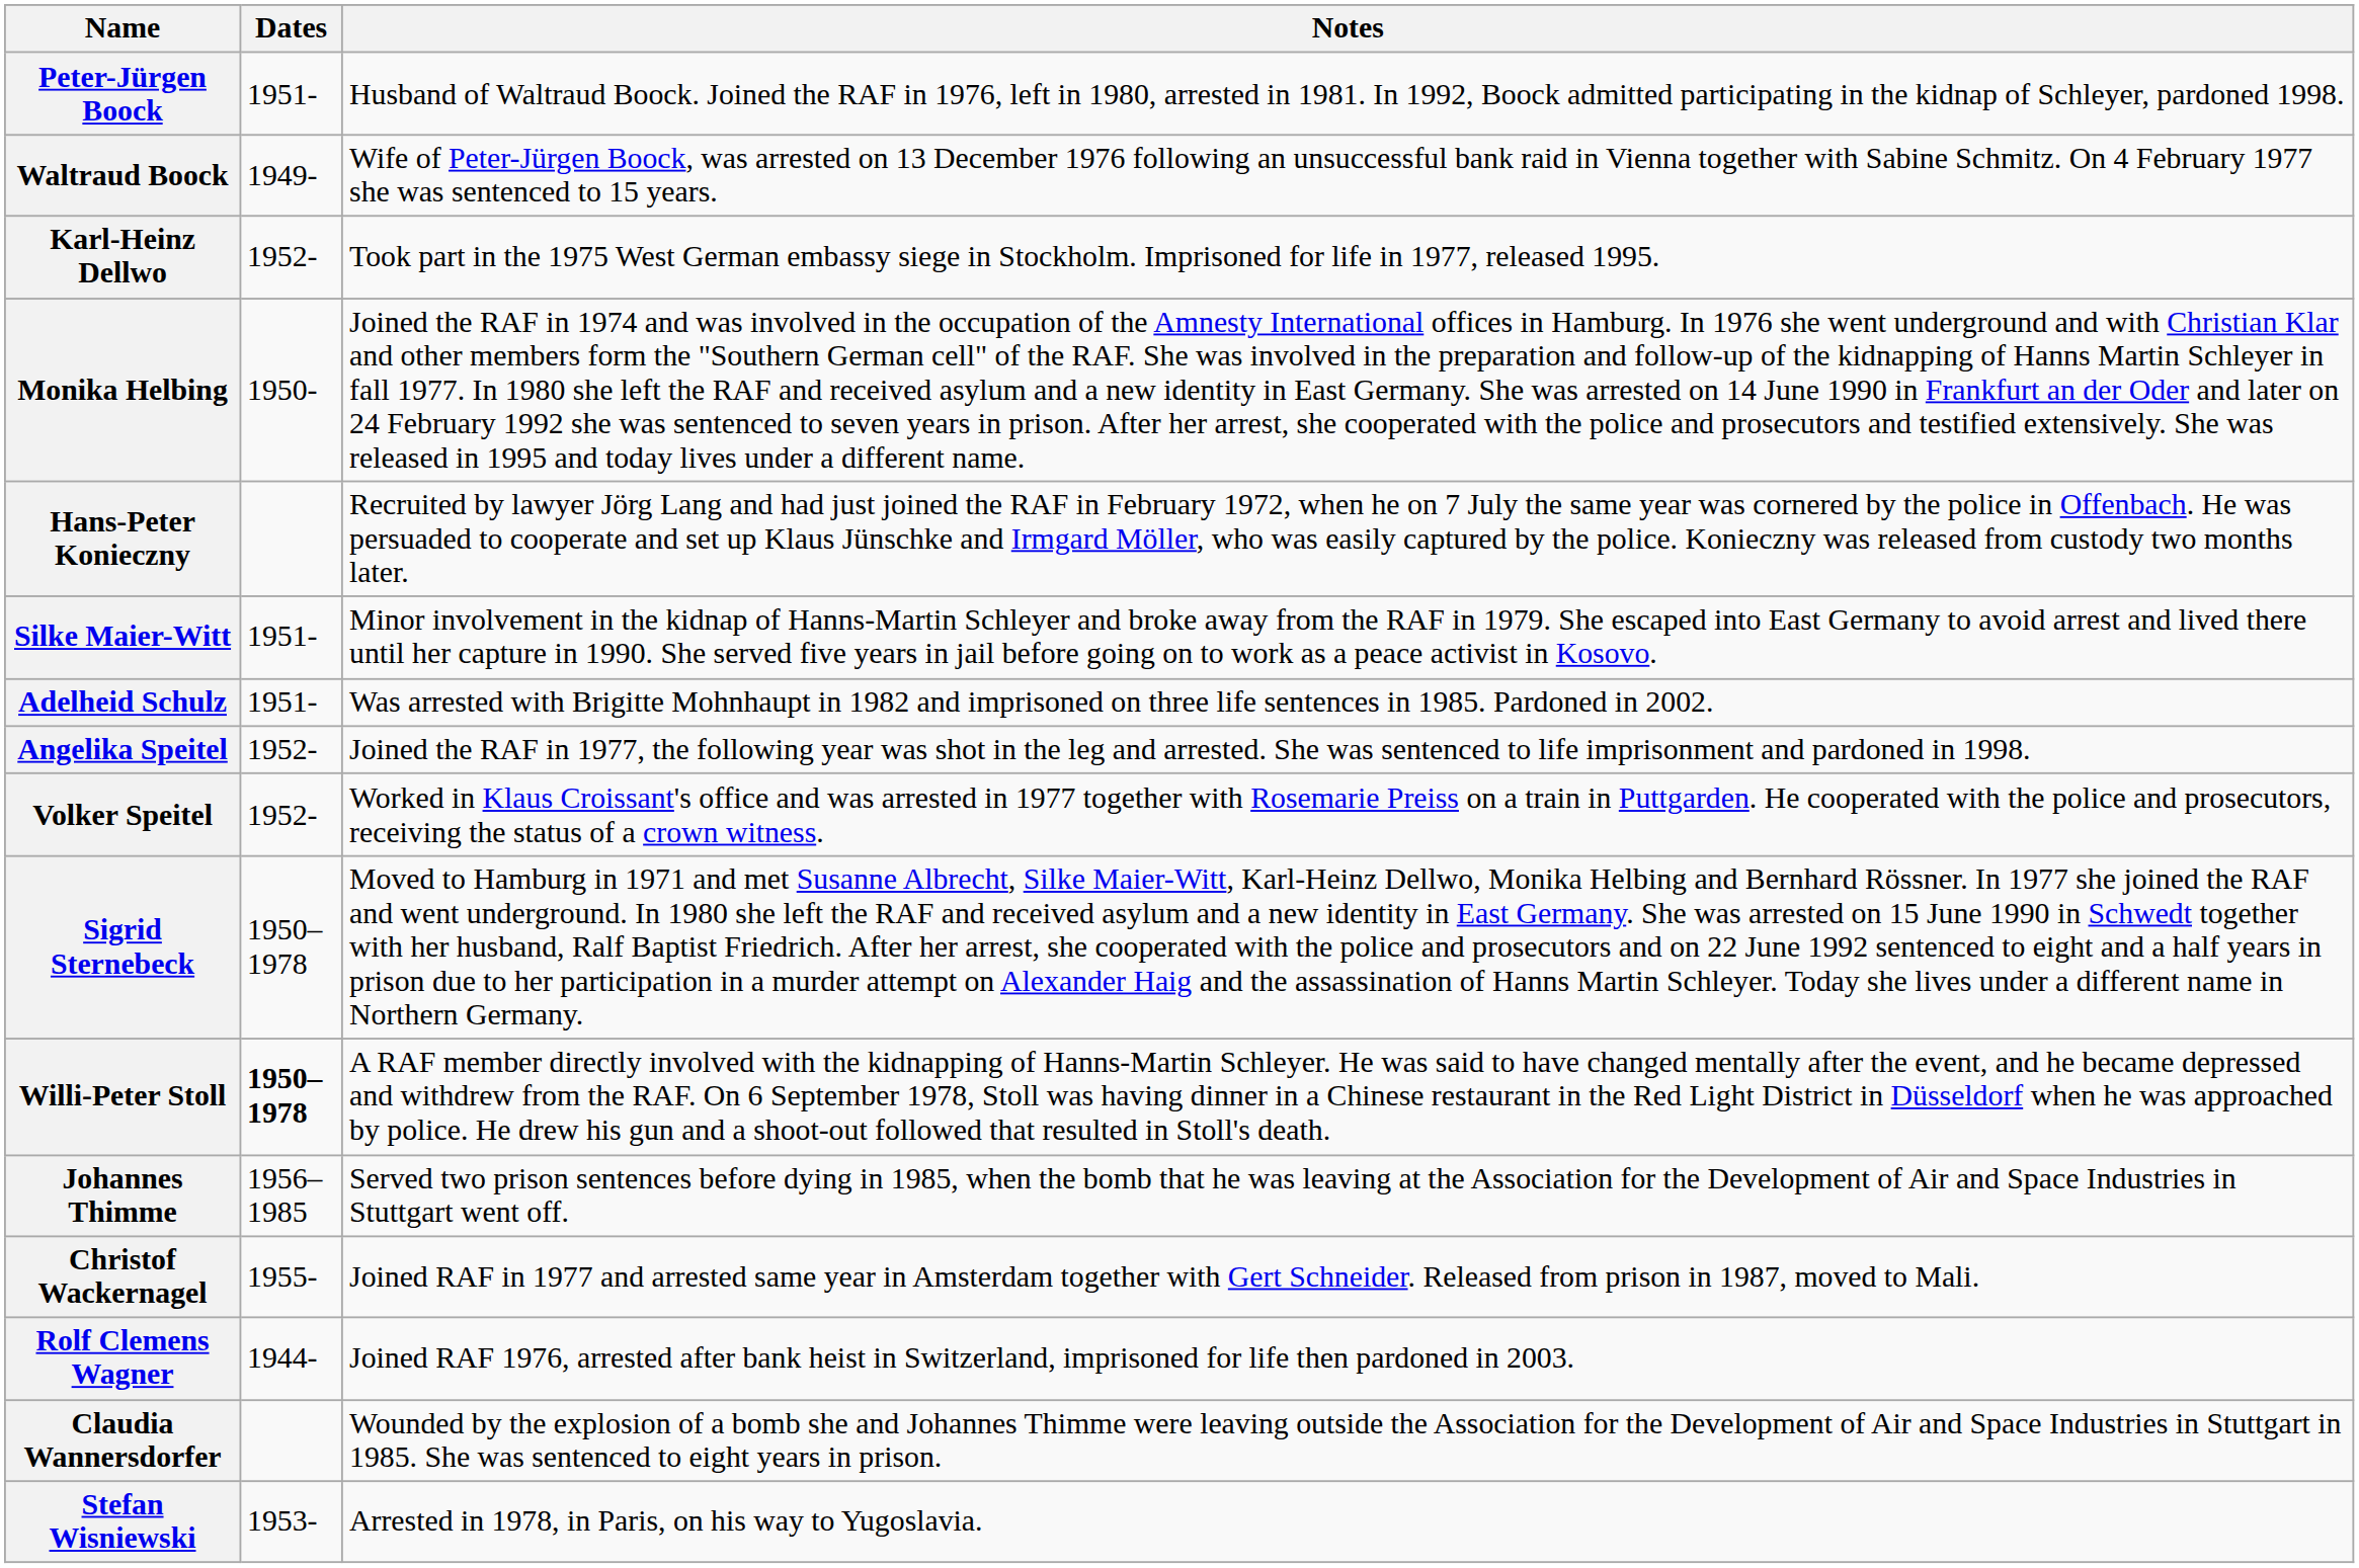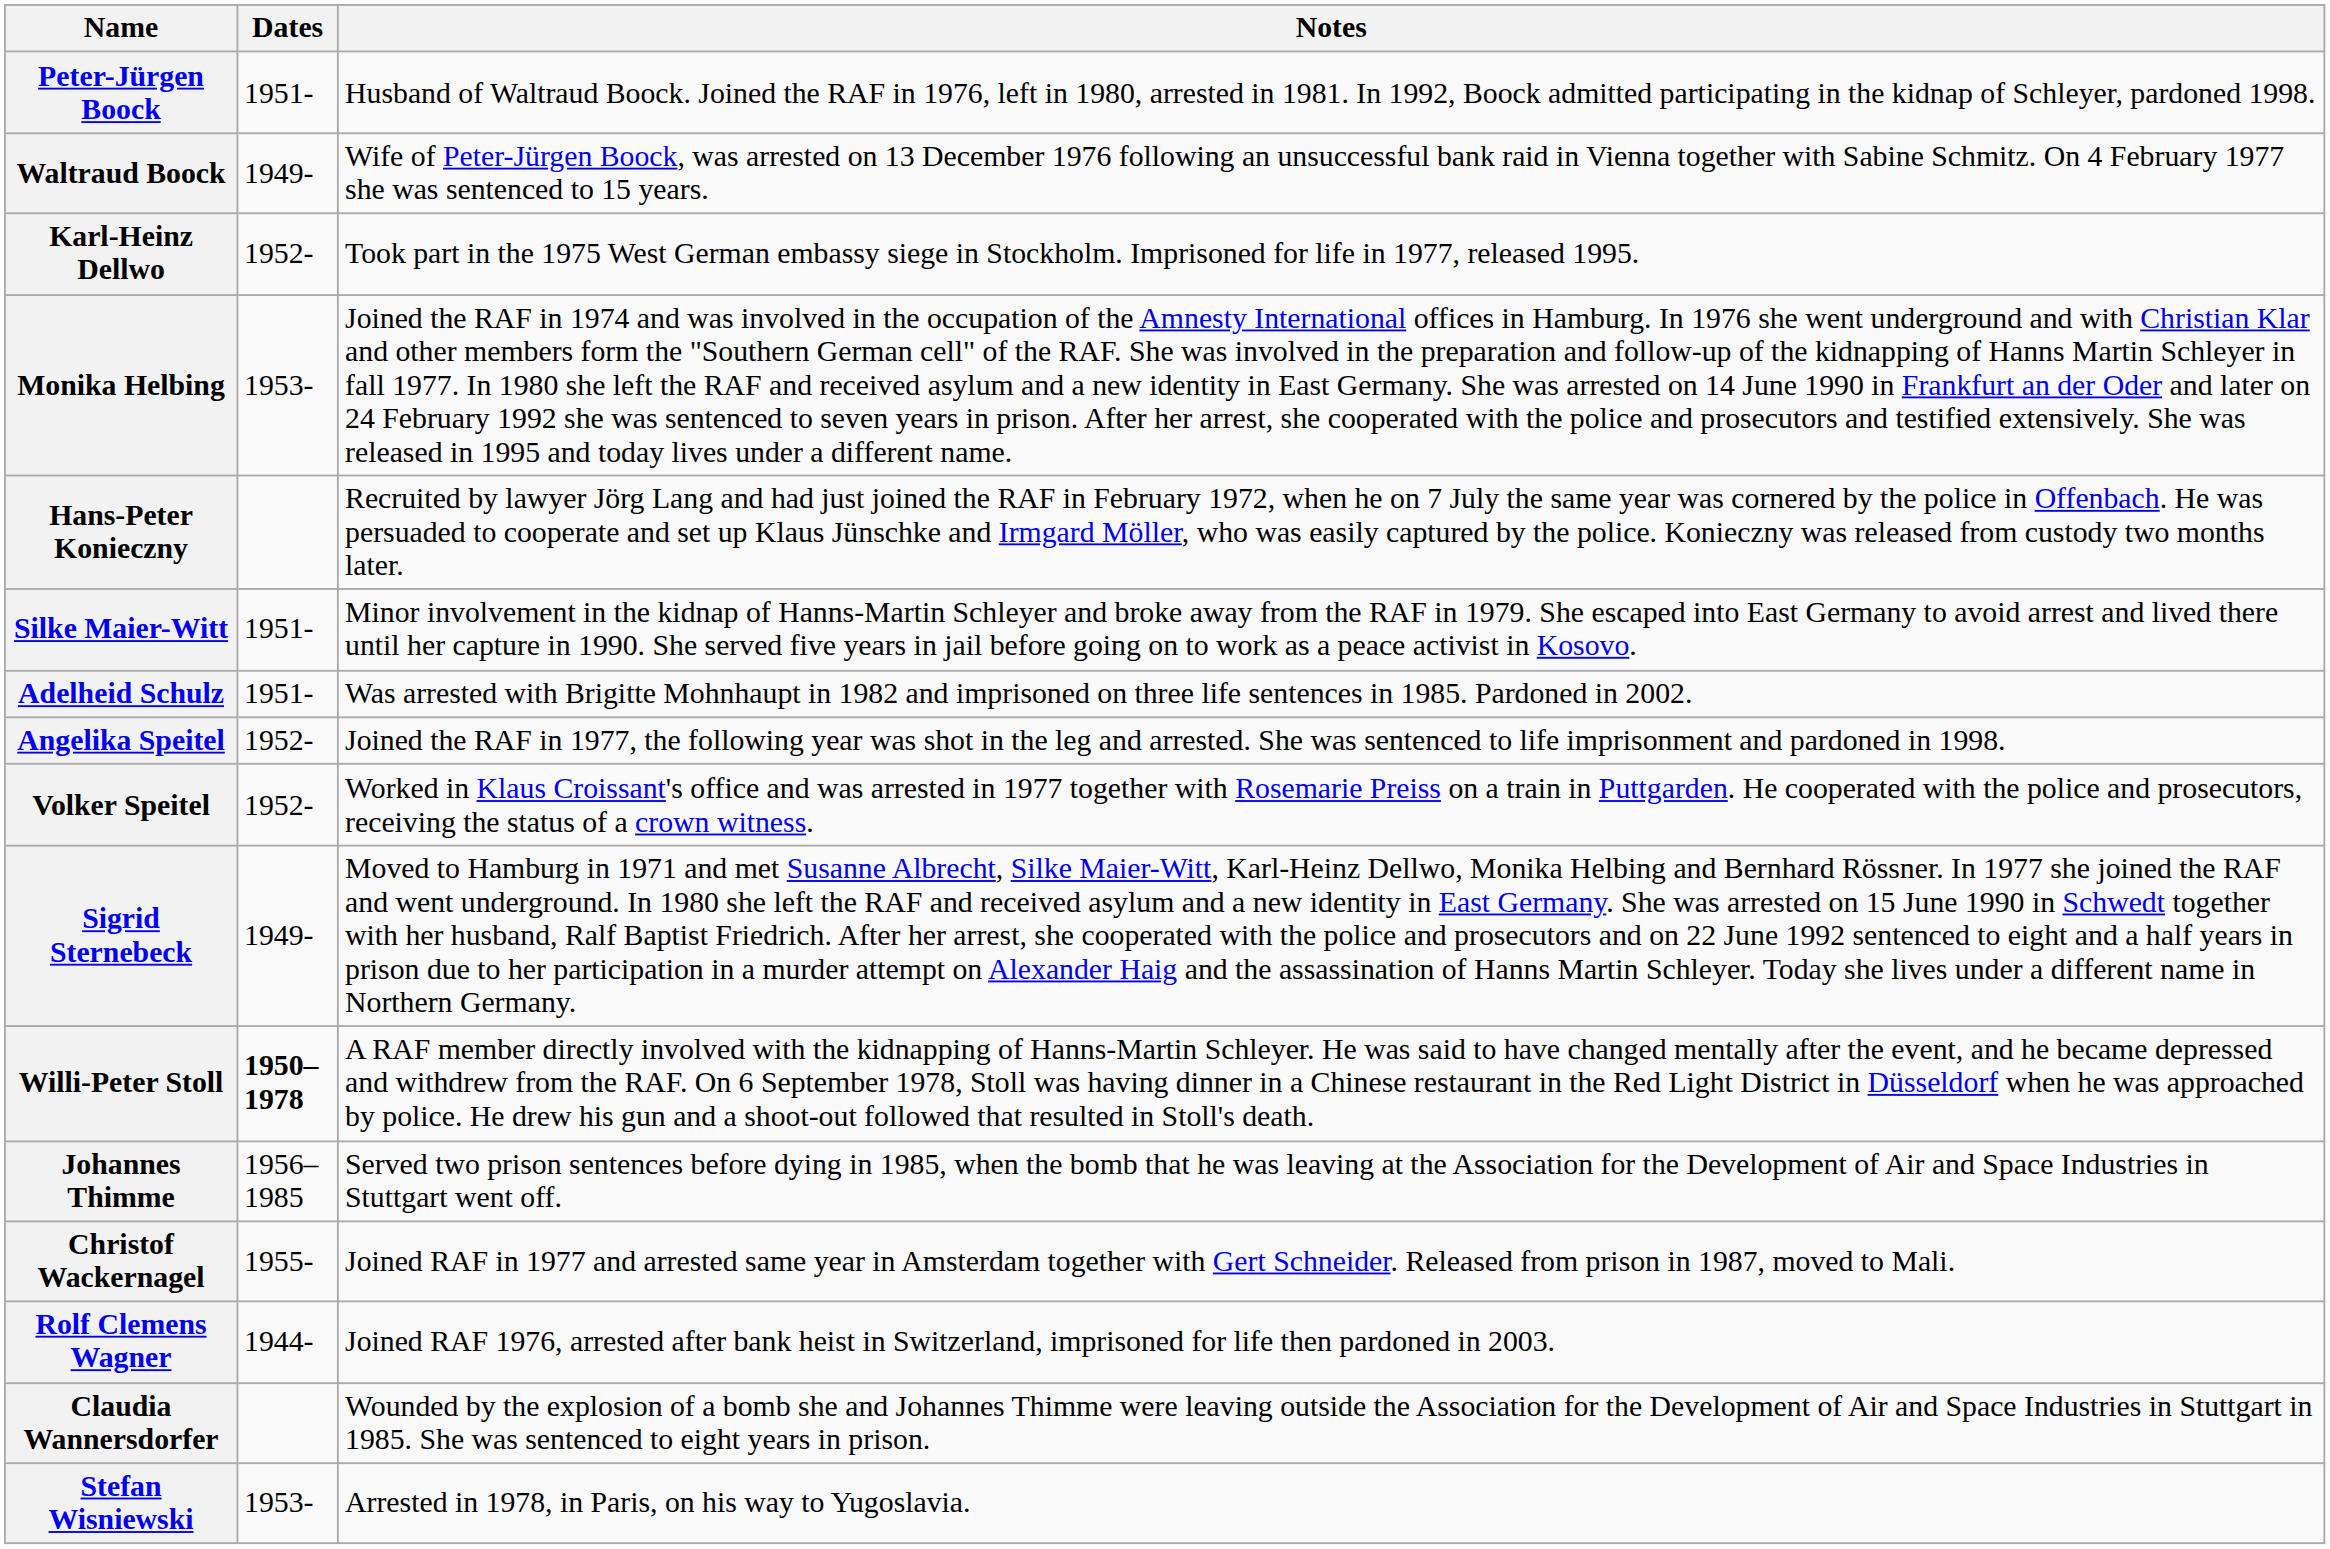Monika Helbing | Dates: 1950- -> 1953-
Sigrid Sternebeck | Dates: 1950–1978 -> 1949-
